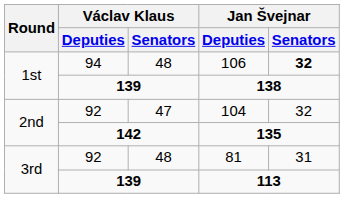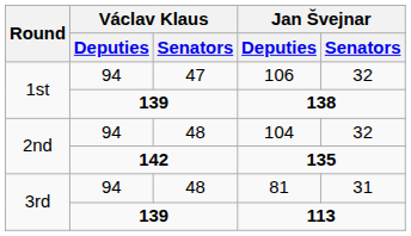106 | Václav Klaus / Senators: 48 -> 47
106 | Jan Švejnar / Senators: bold -> normal
104 | Václav Klaus / Deputies: 92 -> 94
104 | Václav Klaus / Senators: 47 -> 48
81 | Václav Klaus / Deputies: 92 -> 94
